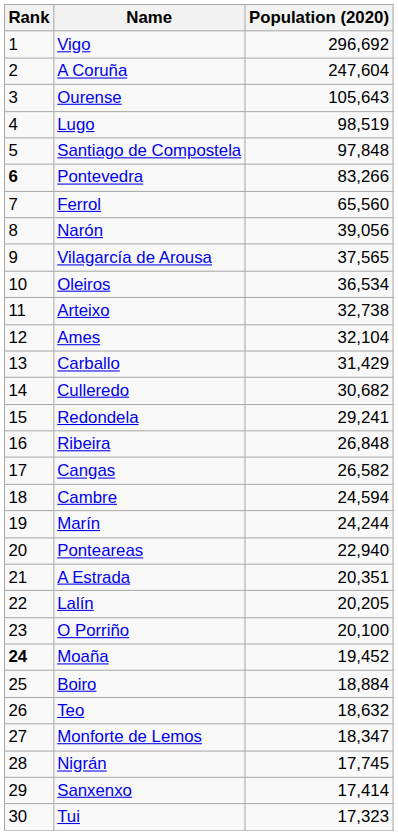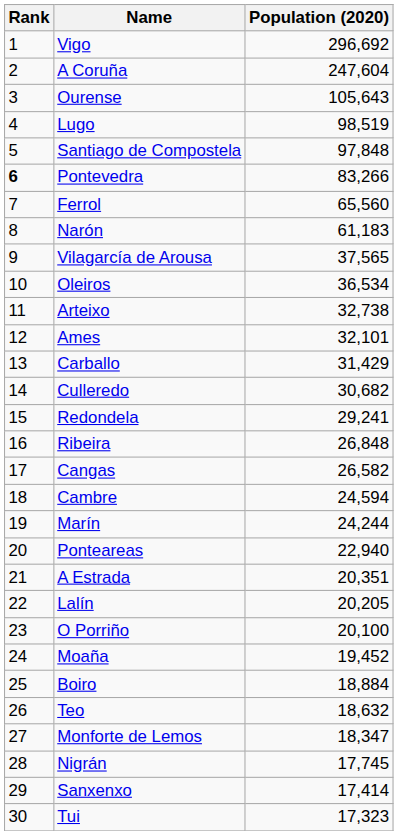Narón | Population (2020): 39,056 -> 61,183
Ames | Population (2020): 32,104 -> 32,101
Moaña | Rank: bold -> normal
